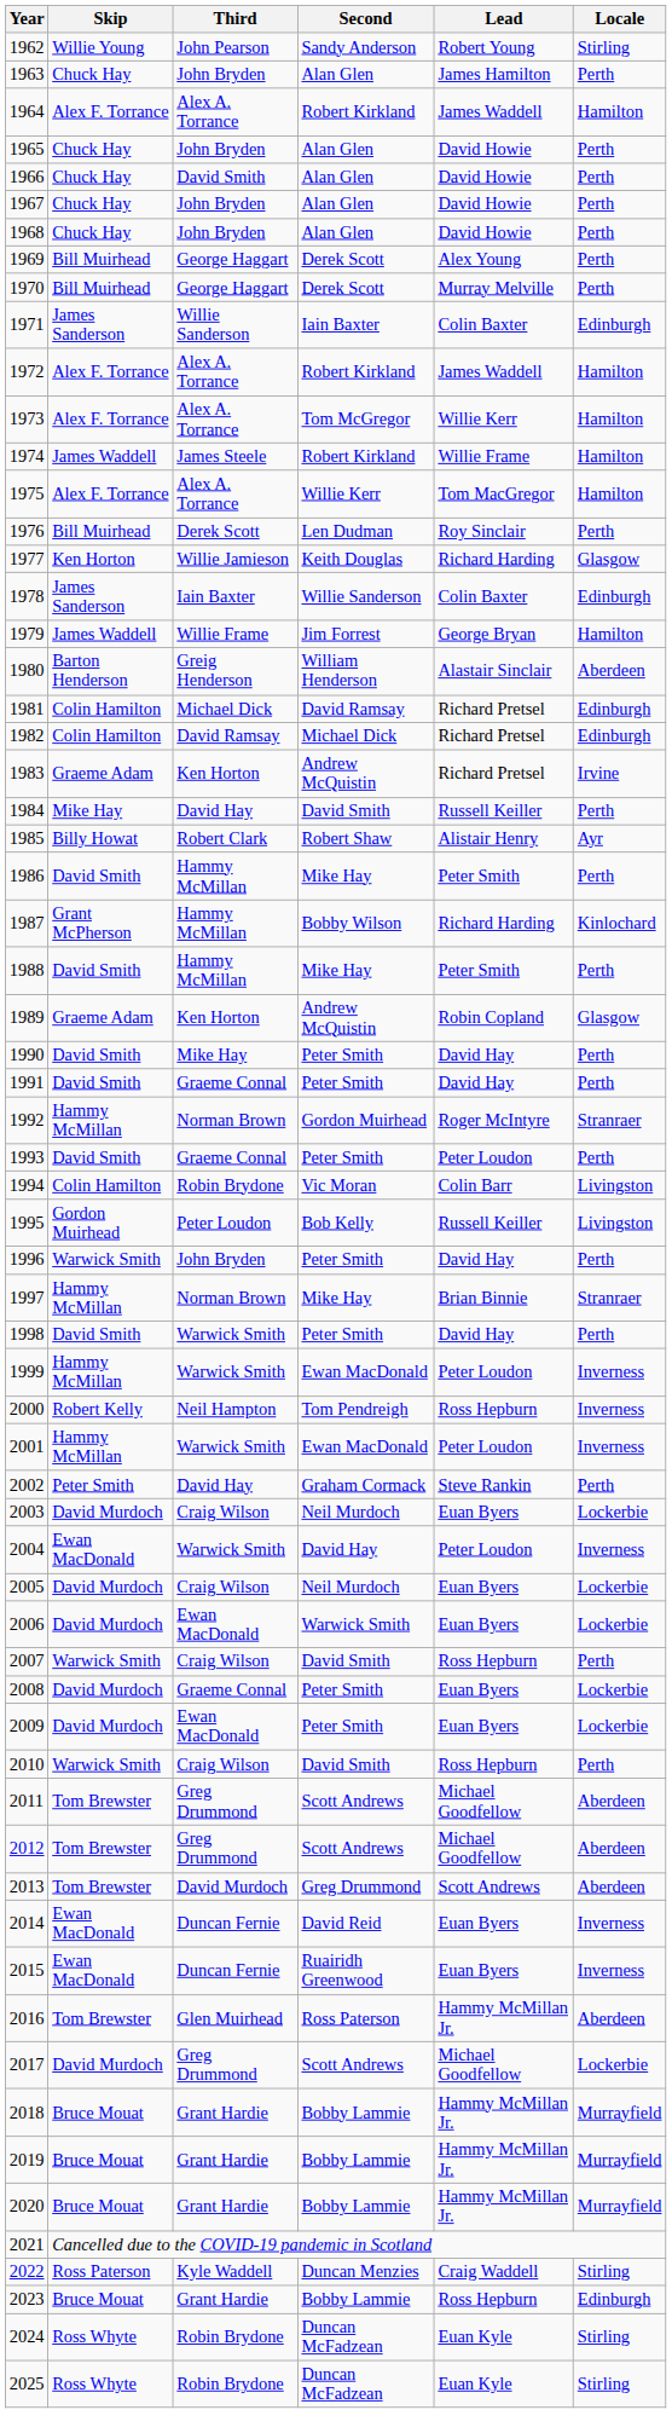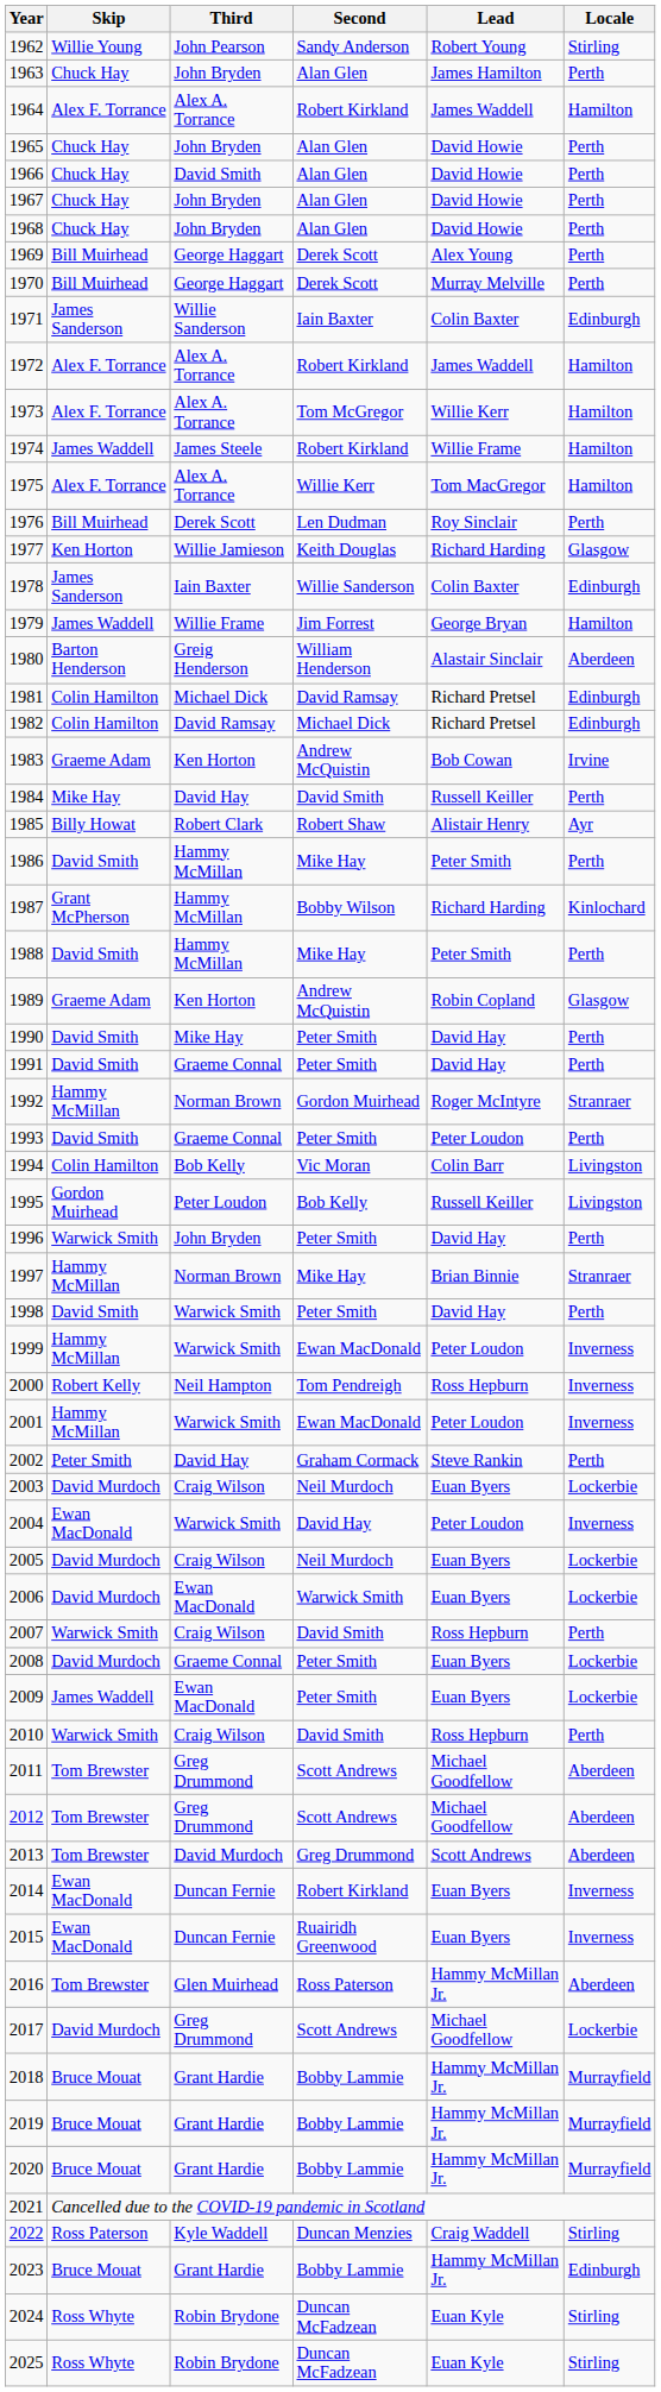1983 | Lead: Richard Pretsel -> Bob Cowan
1994 | Third: Robin Brydone -> Bob Kelly
2009 | Skip: David Murdoch -> James Waddell
2014 | Second: David Reid -> Robert Kirkland
2023 | Lead: Ross Hepburn -> Hammy McMillan Jr.
